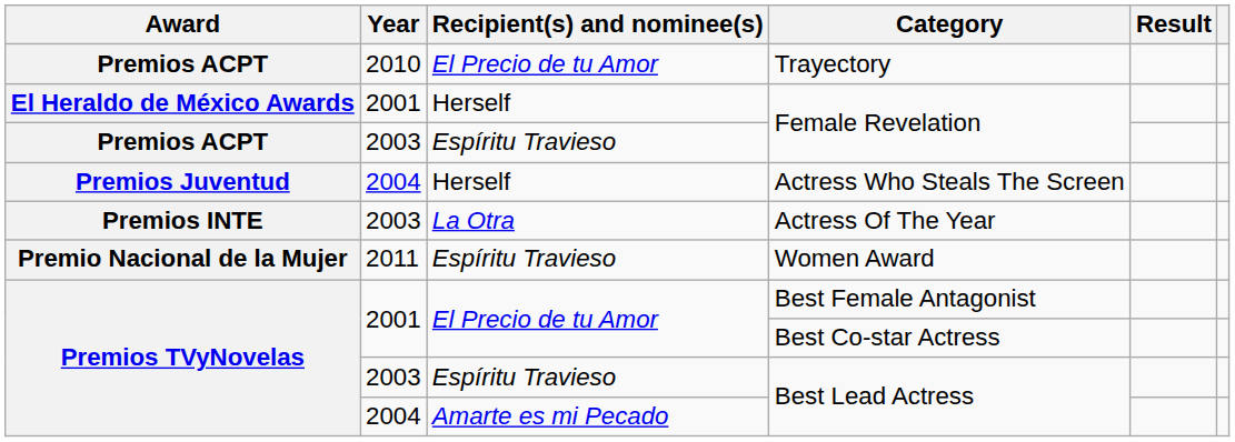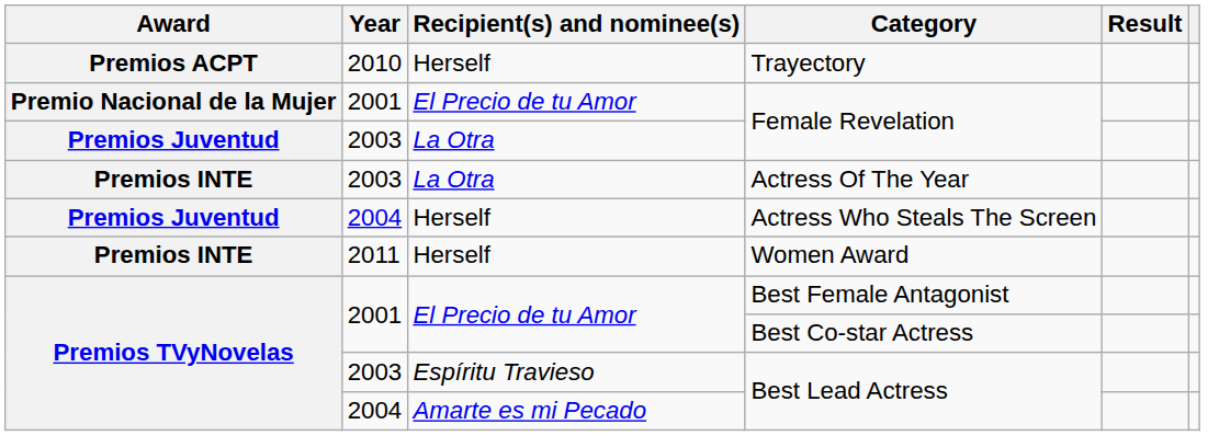Trayectory | Recipient(s) and nominee(s): El Precio de tu Amor -> Herself
2001 / Female Revelation | Award: El Heraldo de México Awards -> Premio Nacional de la Mujer
2001 / Female Revelation | Recipient(s) and nominee(s): Herself -> El Precio de tu Amor
2003 / Female Revelation | Award: Premios ACPT -> Premios Juventud
2003 / Female Revelation | Recipient(s) and nominee(s): Espíritu Travieso -> La Otra
rows swapped: Actress Of The Year <-> Actress Who Steals The Screen
Women Award | Award: Premio Nacional de la Mujer -> Premios INTE
Women Award | Recipient(s) and nominee(s): Espíritu Travieso -> Herself
